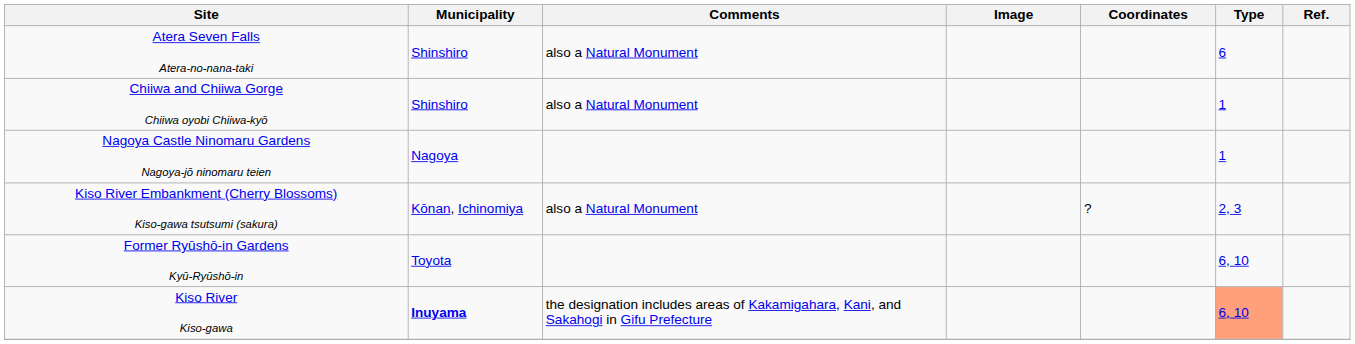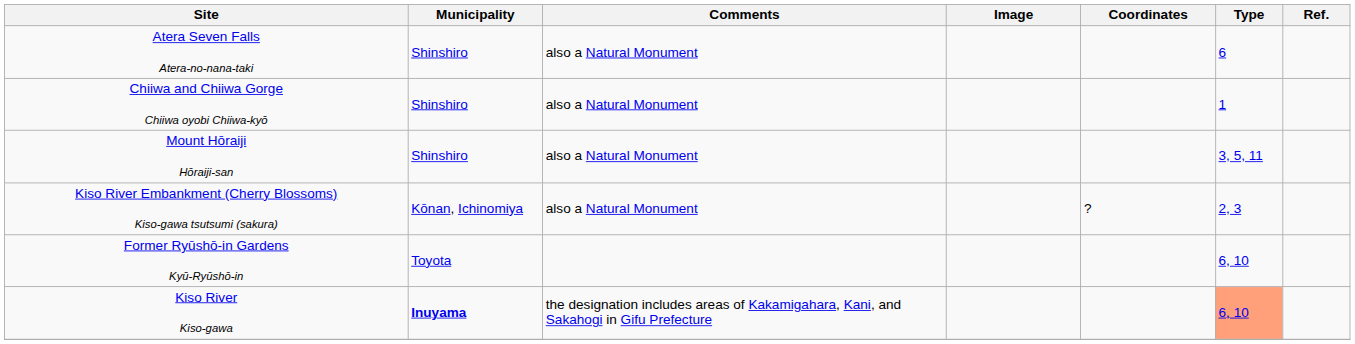+ row: Mount Hōraiji Hōraiji-san | Shinshiro | also a Natural Monument | 3, 5, 11
- row: Nagoya Castle Ninomaru Gardens Nagoya-jō ninomaru teien | Nagoya | 1
